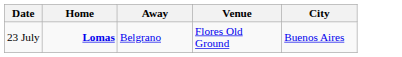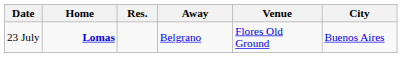+ column: Res.
